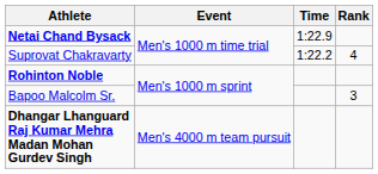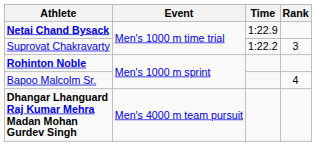Suprovat Chakravarty | Rank: 4 -> 3
Bapoo Malcolm Sr. | Rank: 3 -> 4
